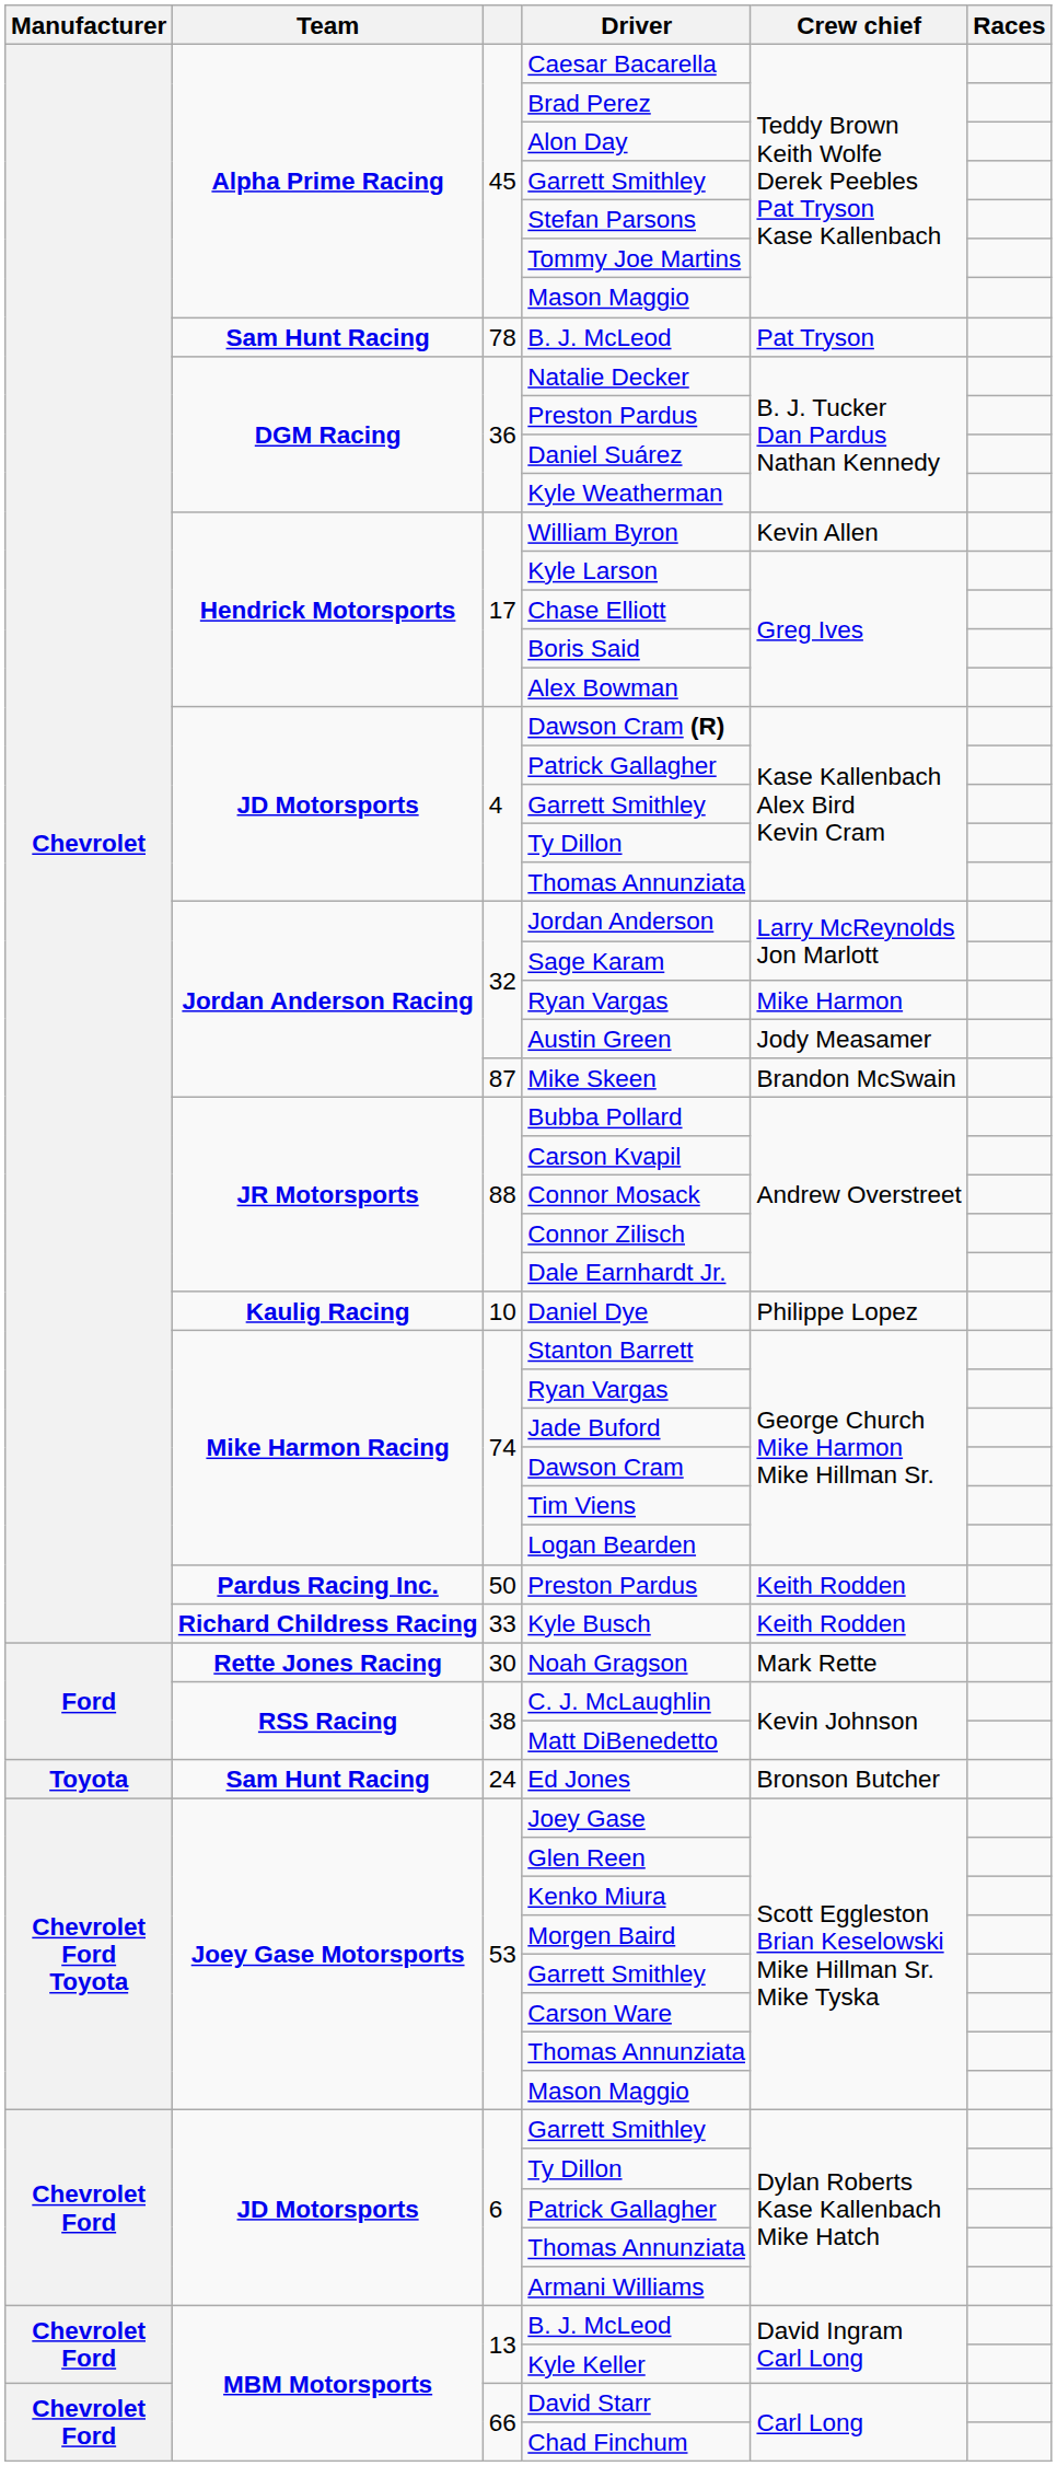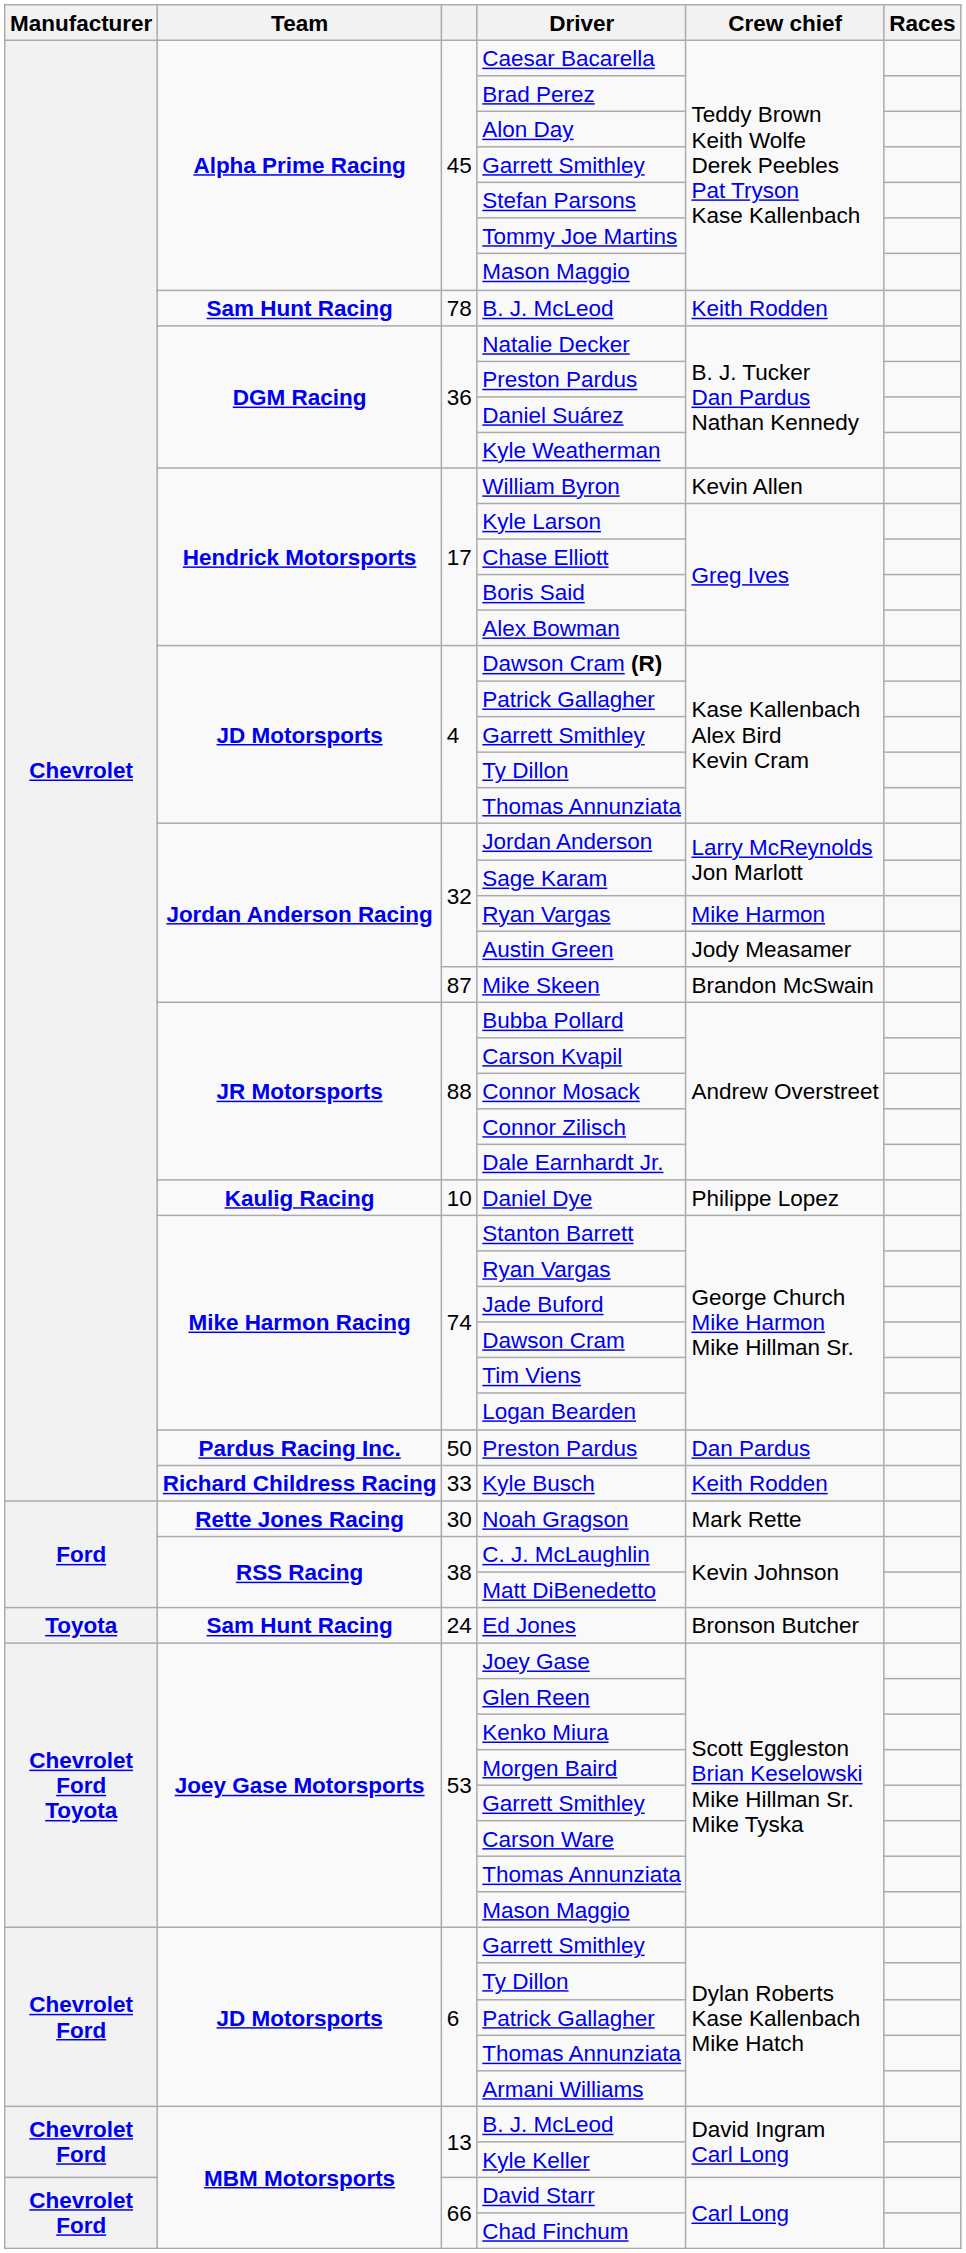78 / B. J. McLeod | Crew chief: Pat Tryson -> Keith Rodden
50 / Preston Pardus | Crew chief: Keith Rodden -> Dan Pardus
